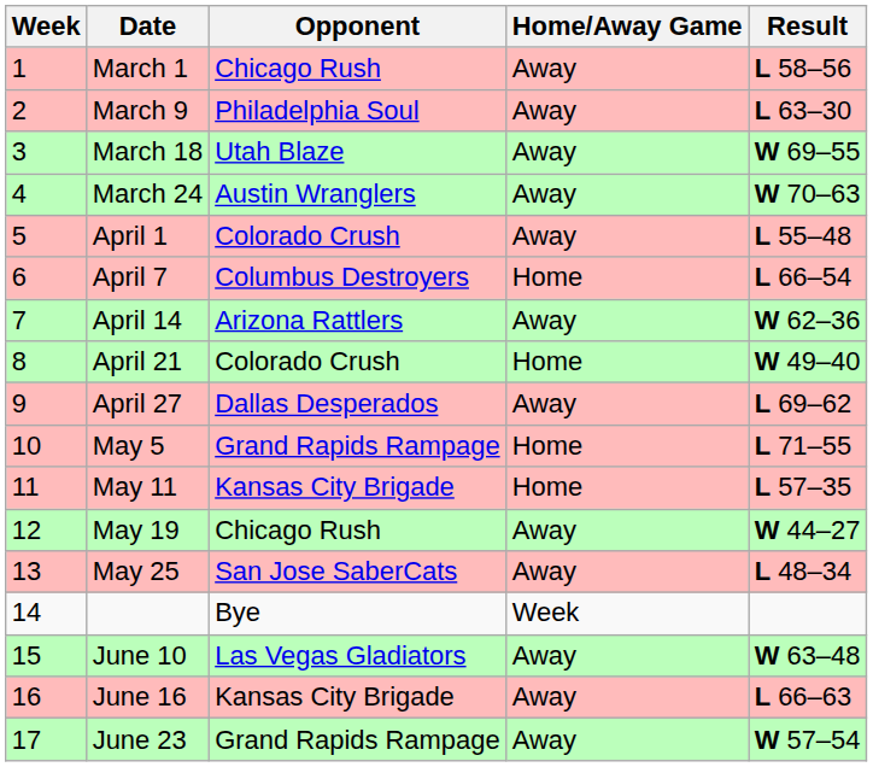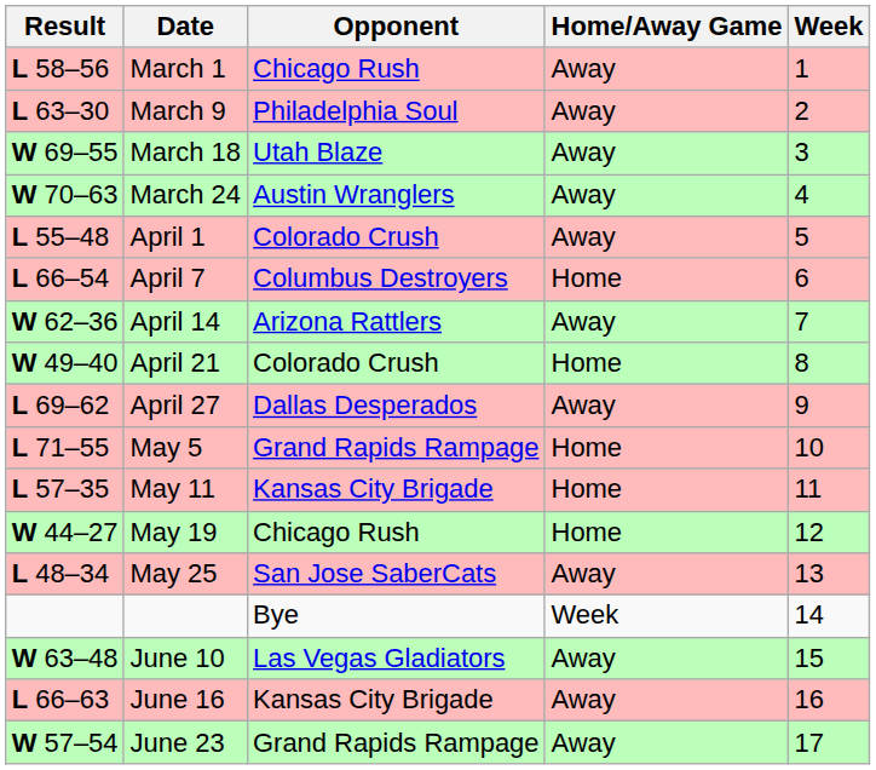columns swapped: Week <-> Result
May 19 | Home/Away Game: Away -> Home
